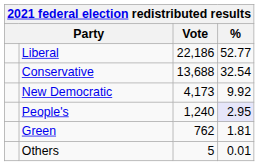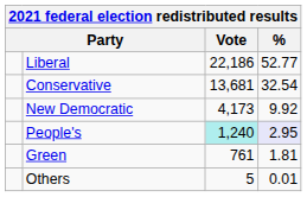Conservative | Vote: 13,688 -> 13,681
People's | Vote: no background -> paleturquoise background
Green | Vote: 762 -> 761
